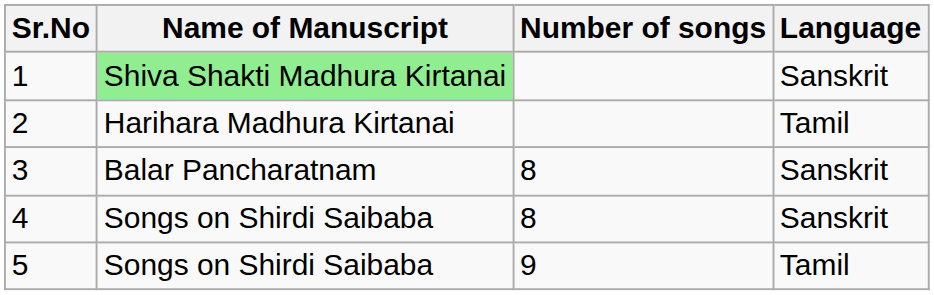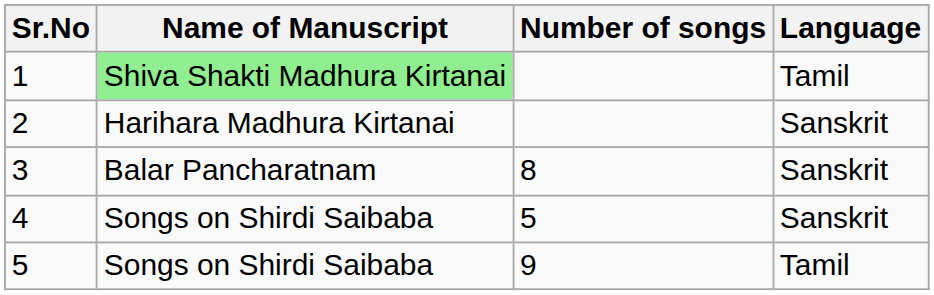1 | Language: Sanskrit -> Tamil
2 | Language: Tamil -> Sanskrit
4 | Number of songs: 8 -> 5
